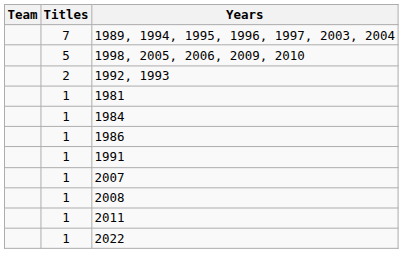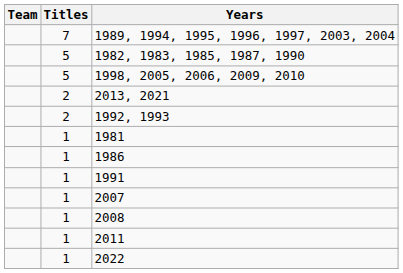+ row: 5 | 1982, 1983, 1985, 1987, 1990
+ row: 2 | 2013, 2021
- row: 1 | 1984
